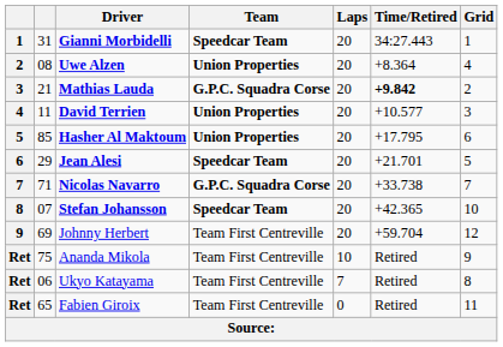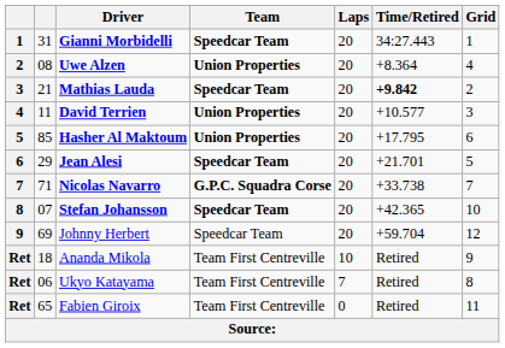Mathias Lauda | Team: G.P.C. Squadra Corse -> Speedcar Team
Johnny Herbert | Team: Team First Centreville -> Speedcar Team
Ananda Mikola | column 2: 75 -> 18
